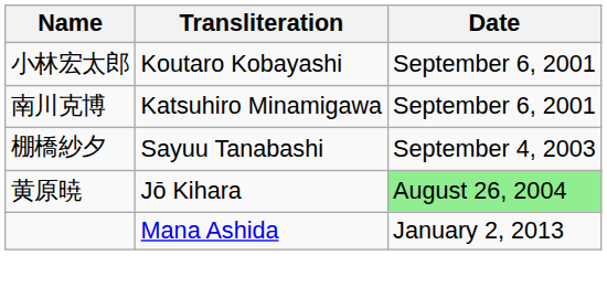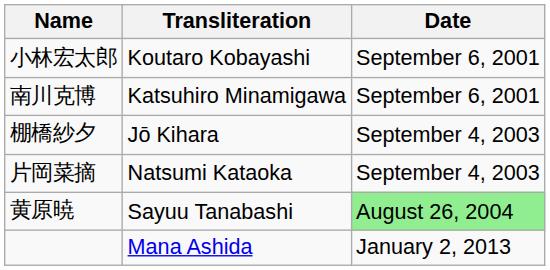棚橋紗夕 | Transliteration: Sayuu Tanabashi -> Jō Kihara
+ row: 片岡菜摘 | Natsumi Kataoka | September 4, 2003
黄原暁 | Transliteration: Jō Kihara -> Sayuu Tanabashi
